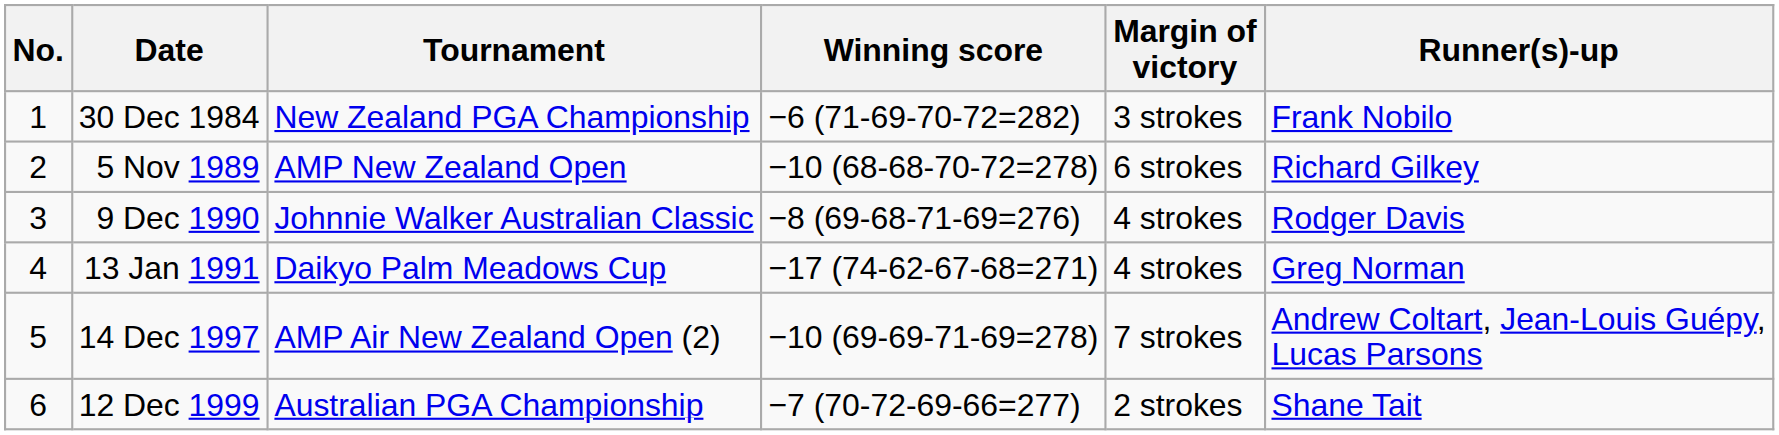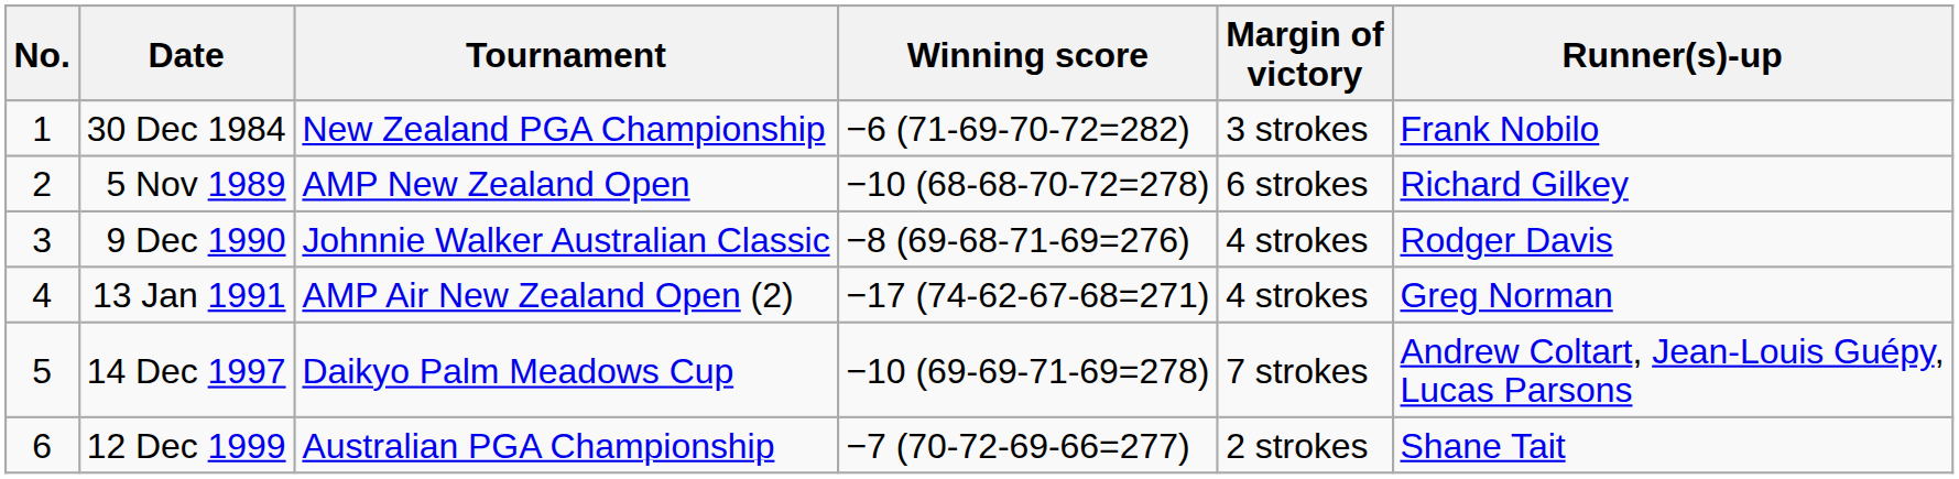13 Jan 1991 | Tournament: Daikyo Palm Meadows Cup -> AMP Air New Zealand Open (2)
14 Dec 1997 | Tournament: AMP Air New Zealand Open (2) -> Daikyo Palm Meadows Cup
